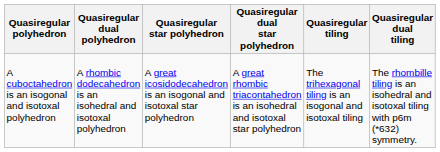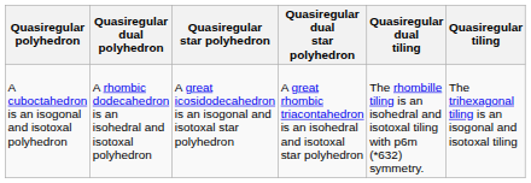columns swapped: Quasiregular tiling <-> Quasiregular dual tiling
